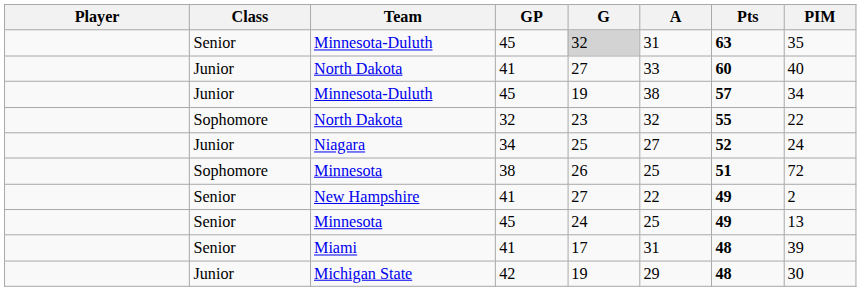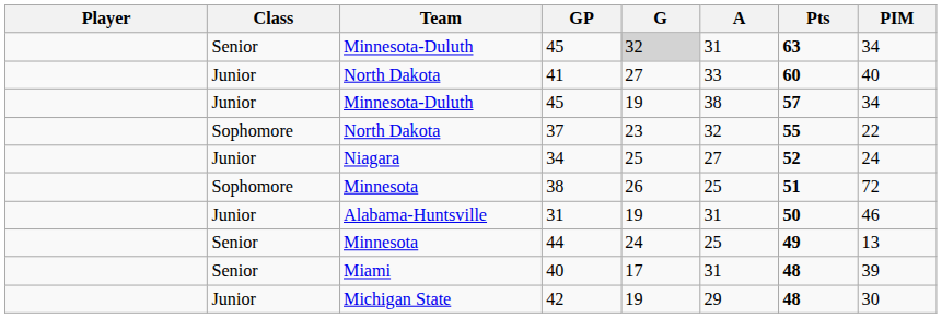Senior / Minnesota-Duluth | PIM: 35 -> 34
Sophomore / North Dakota | GP: 32 -> 37
+ row: Junior | Alabama-Huntsville | 31 | 19 | 31 | 50 | 46
- row: Senior | New Hampshire | 41 | 27 | 22 | 49 | 2
Senior / Minnesota | GP: 45 -> 44
Miami | GP: 41 -> 40
